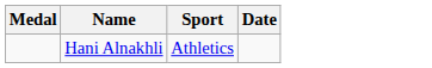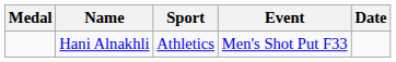+ column: Event | Men's Shot Put F33
